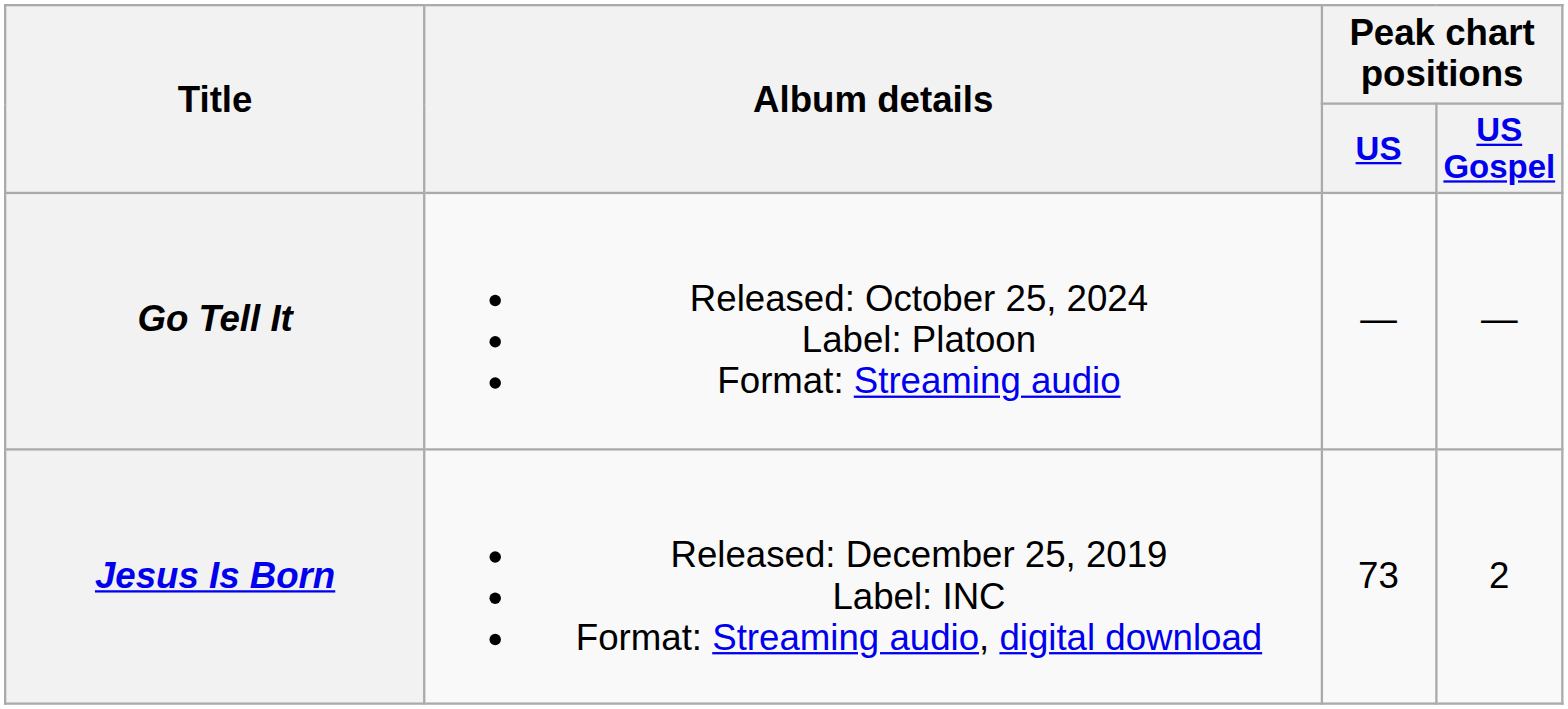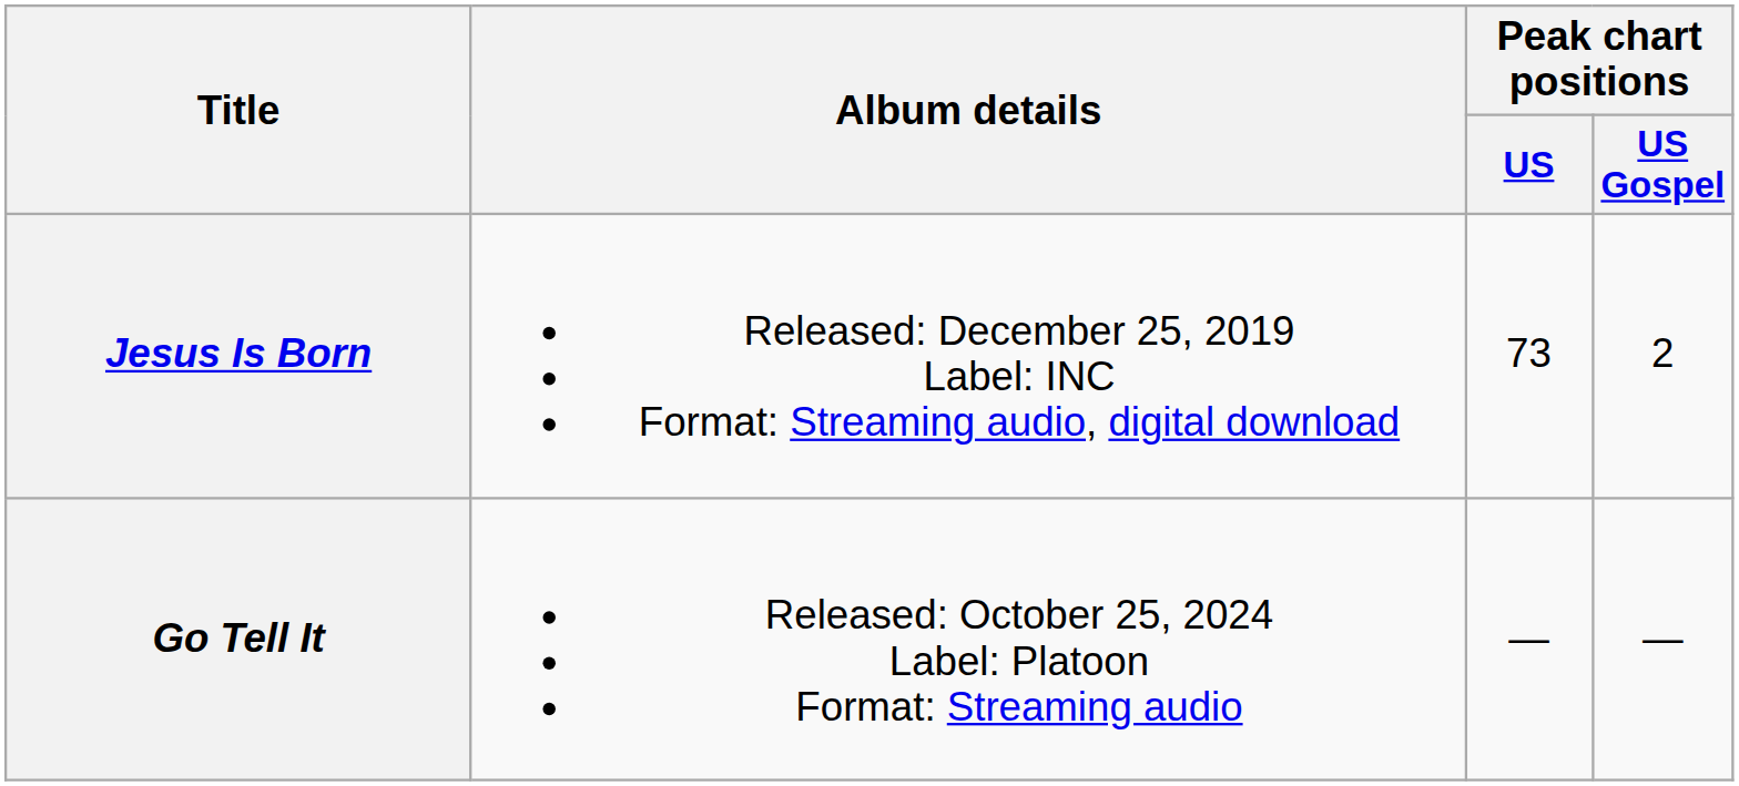rows swapped: Jesus Is Born <-> Go Tell It
